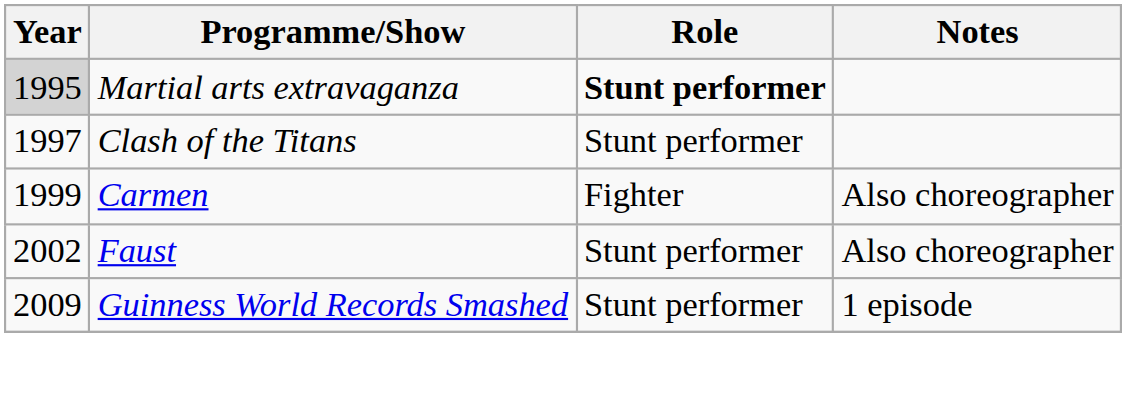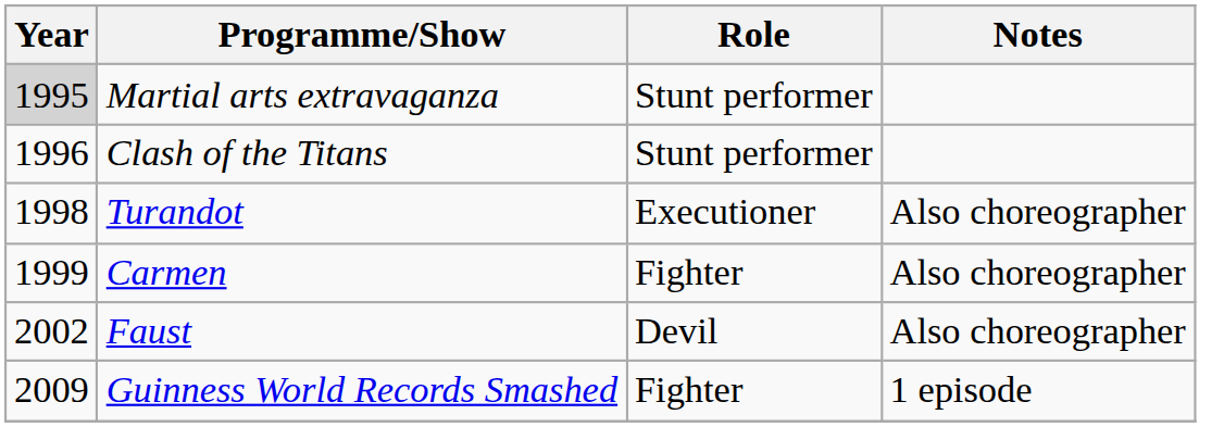Martial arts extravaganza | Role: bold -> normal
Clash of the Titans | Year: 1997 -> 1996
+ row: 1998 | Turandot | Executioner | Also choreographer
Faust | Role: Stunt performer -> Devil
Guinness World Records Smashed | Role: Stunt performer -> Fighter
